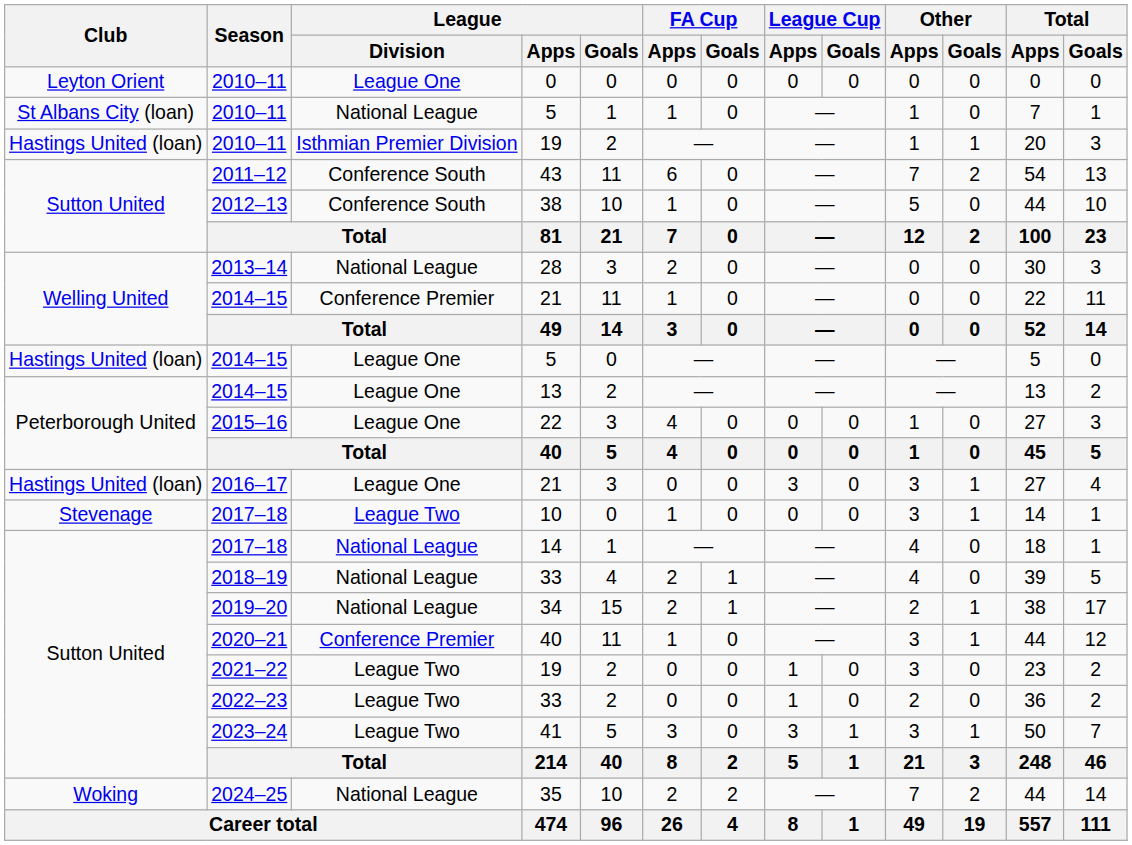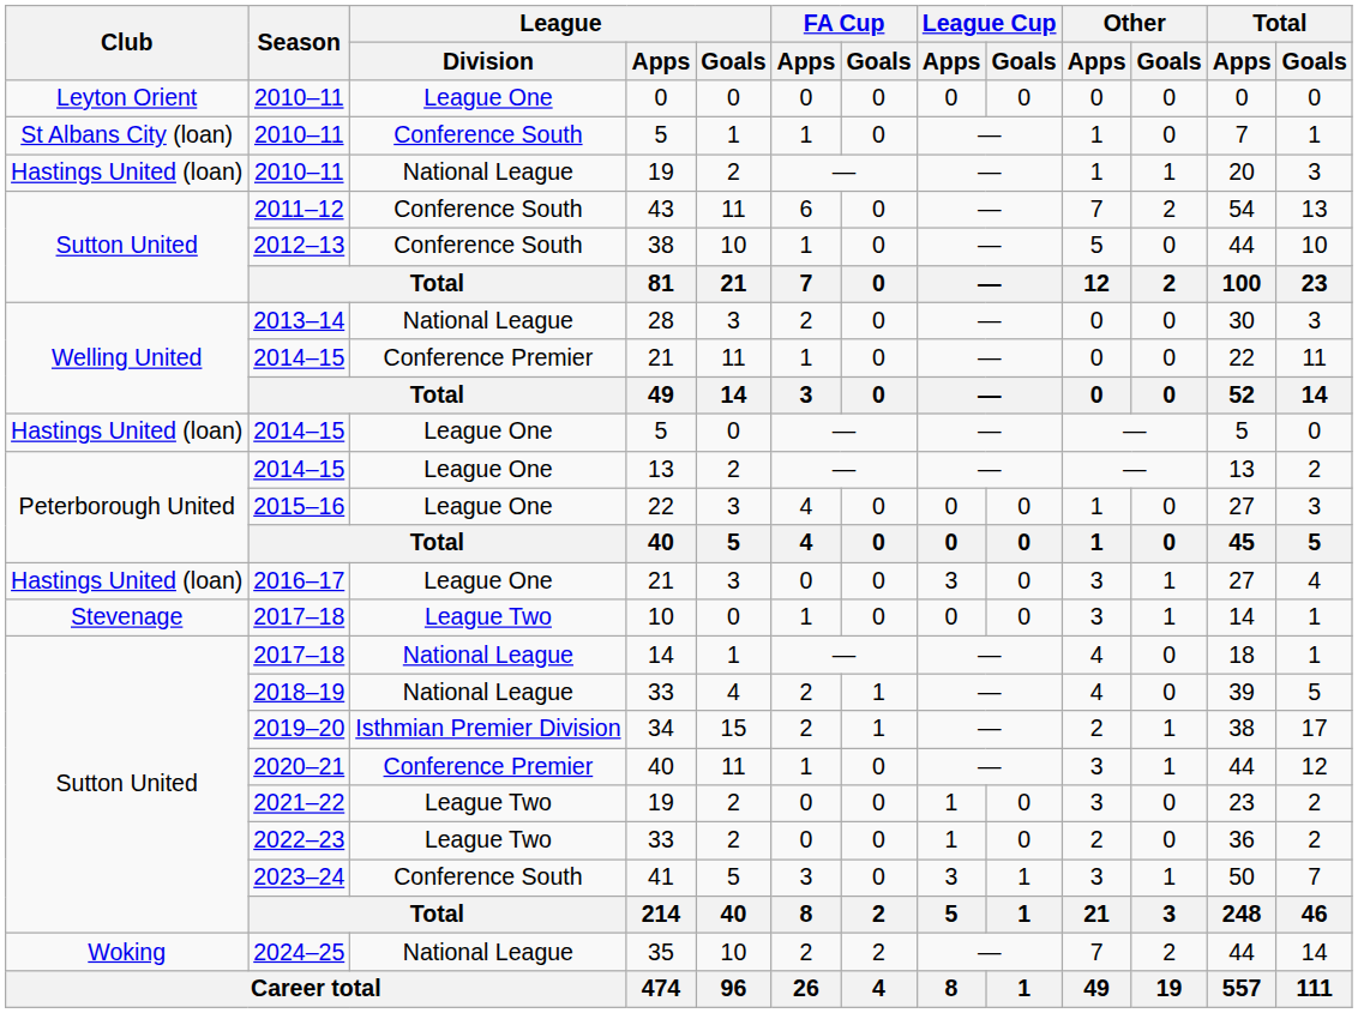2010–11 / 5 | League / Division: National League -> Conference South
2010–11 / 19 | League / Division: Isthmian Premier Division -> National League
34 | League / Division: National League -> Isthmian Premier Division
41 | League / Division: League Two -> Conference South
